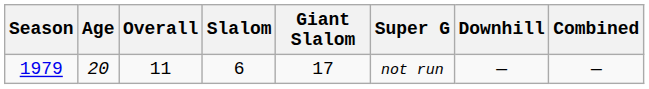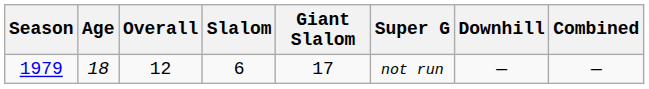1979 | Age: 20 -> 18
1979 | Overall: 11 -> 12
